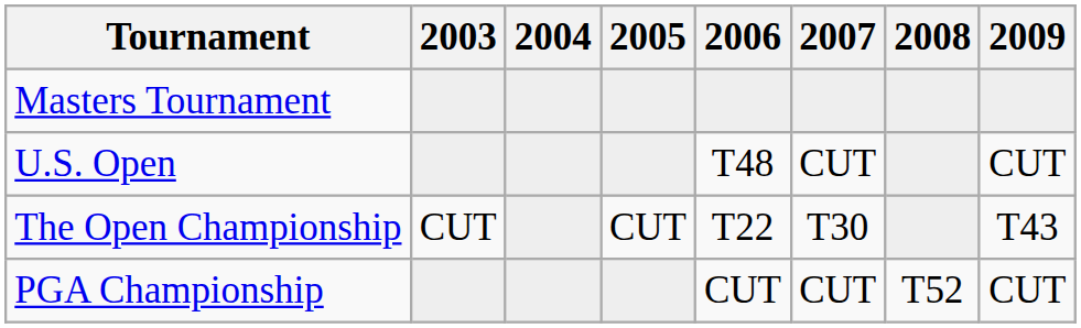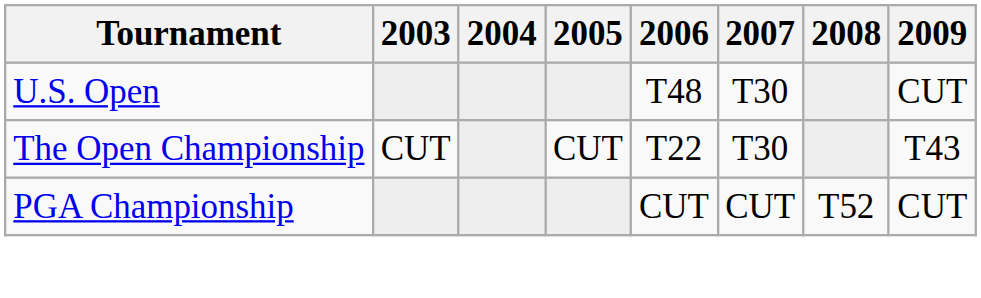- row: Masters Tournament
U.S. Open | 2007: CUT -> T30
